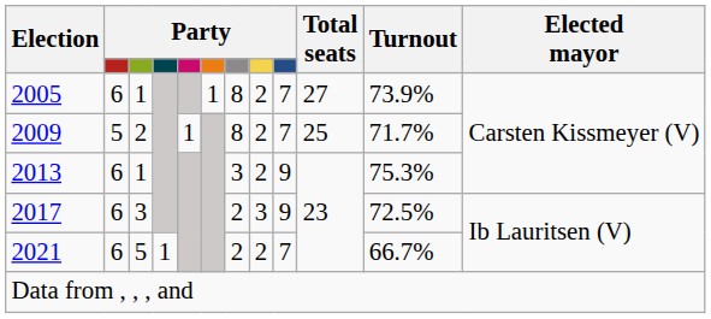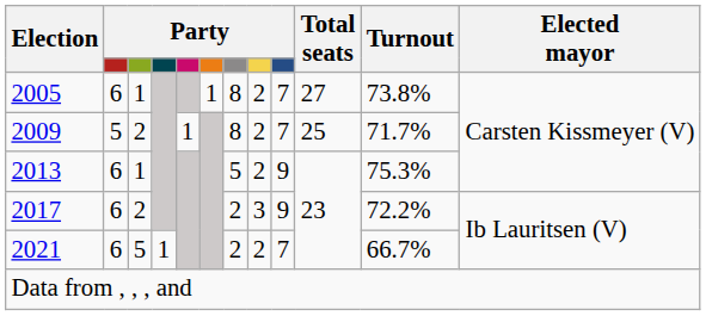2005 | Turnout: 73.9% -> 73.8%
2013 | column 7: 3 -> 5
2017 | column 3: 3 -> 2
2017 | Turnout: 72.5% -> 72.2%
